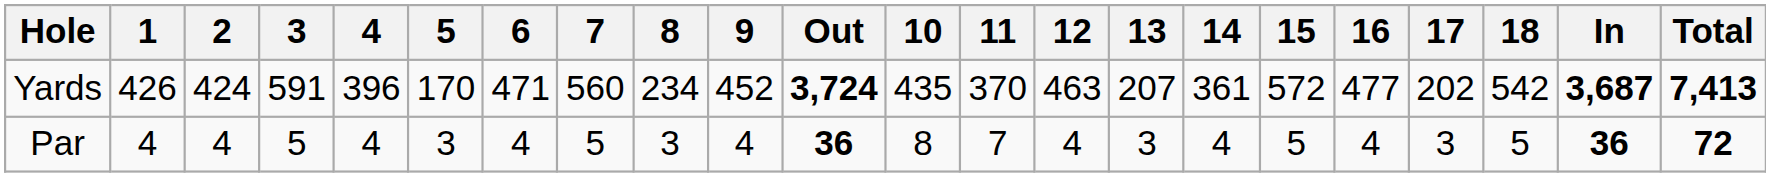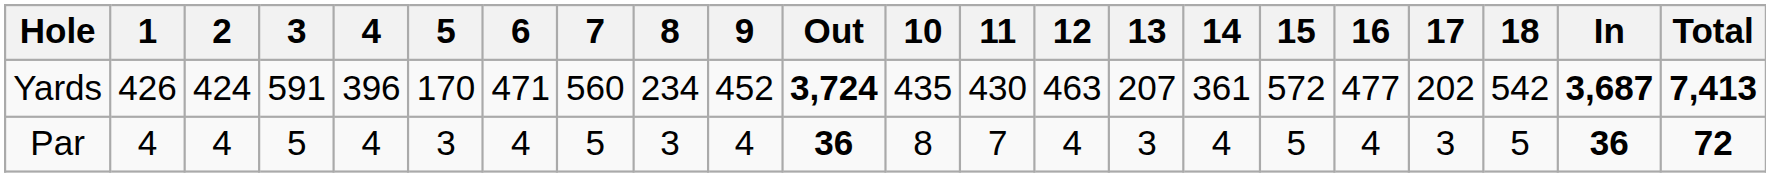Yards | 11: 370 -> 430
